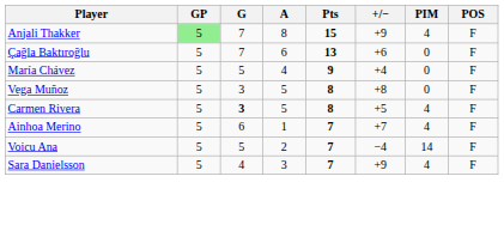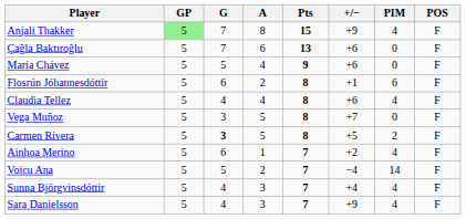María Chávez | +/−: +4 -> +6
+ row: Flosrún Jóhannesdóttir | 5 | 6 | 2 | 8 | +1 | 6 | F
+ row: Claudia Tellez | 5 | 4 | 4 | 8 | +6 | 4 | F
Vega Muñoz | +/−: +8 -> +7
Carmen Rivera | PIM: 4 -> 2
Ainhoa Merino | +/−: +7 -> +2
+ row: Sunna Björgvinsdóttir | 5 | 4 | 3 | 7 | +4 | 4 | F
